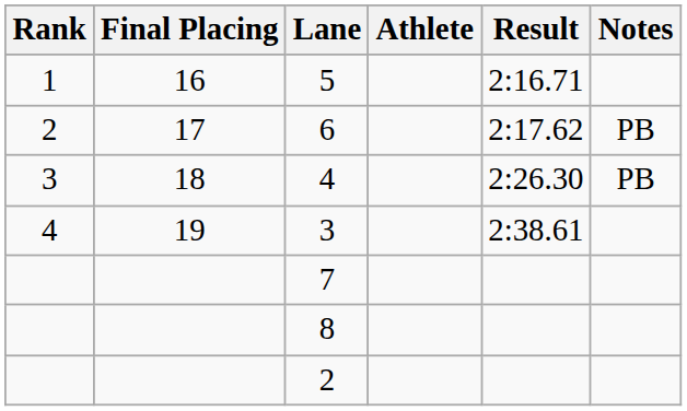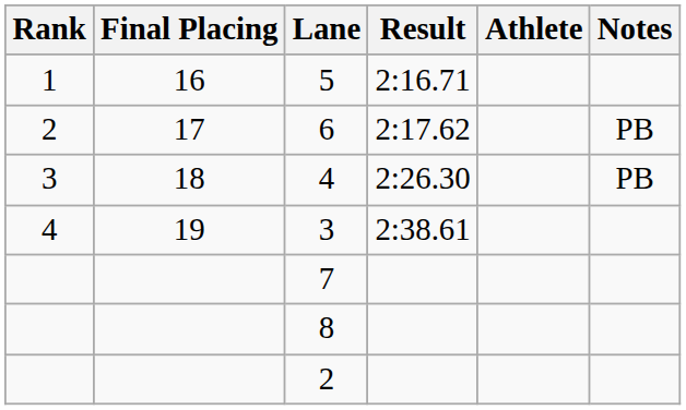columns swapped: Athlete <-> Result
